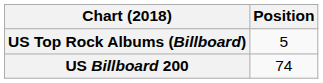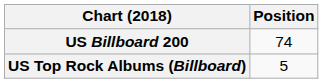rows swapped: US Billboard 200 <-> US Top Rock Albums (Billboard)
